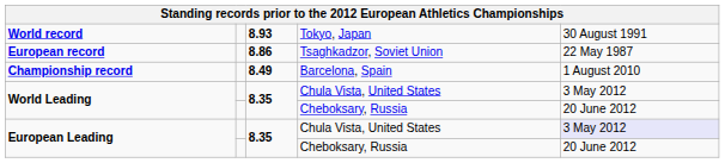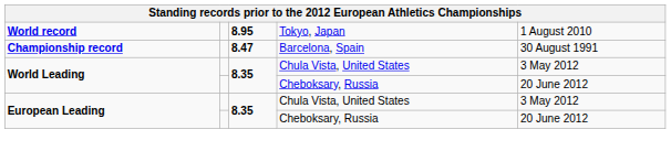World record | column 3: 8.93 -> 8.95
World record | column 5: 30 August 1991 -> 1 August 2010
- row: European record | 8.86 | Tsaghkadzor, Soviet Union | 22 May 1987
Championship record | column 3: 8.49 -> 8.47
Championship record | column 5: 1 August 2010 -> 30 August 1991
European Leading / Chula Vista, United States | column 5: lavender background -> no background
